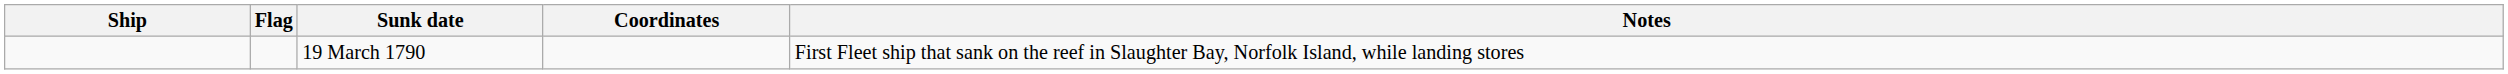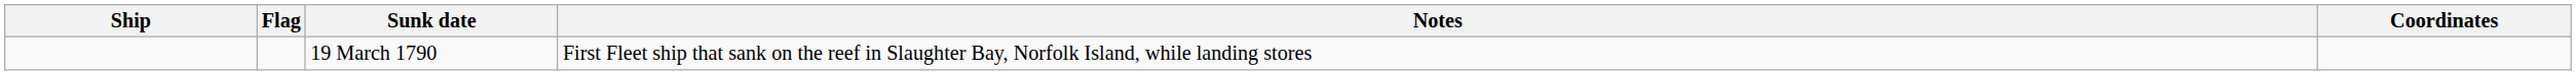columns swapped: Notes <-> Coordinates
